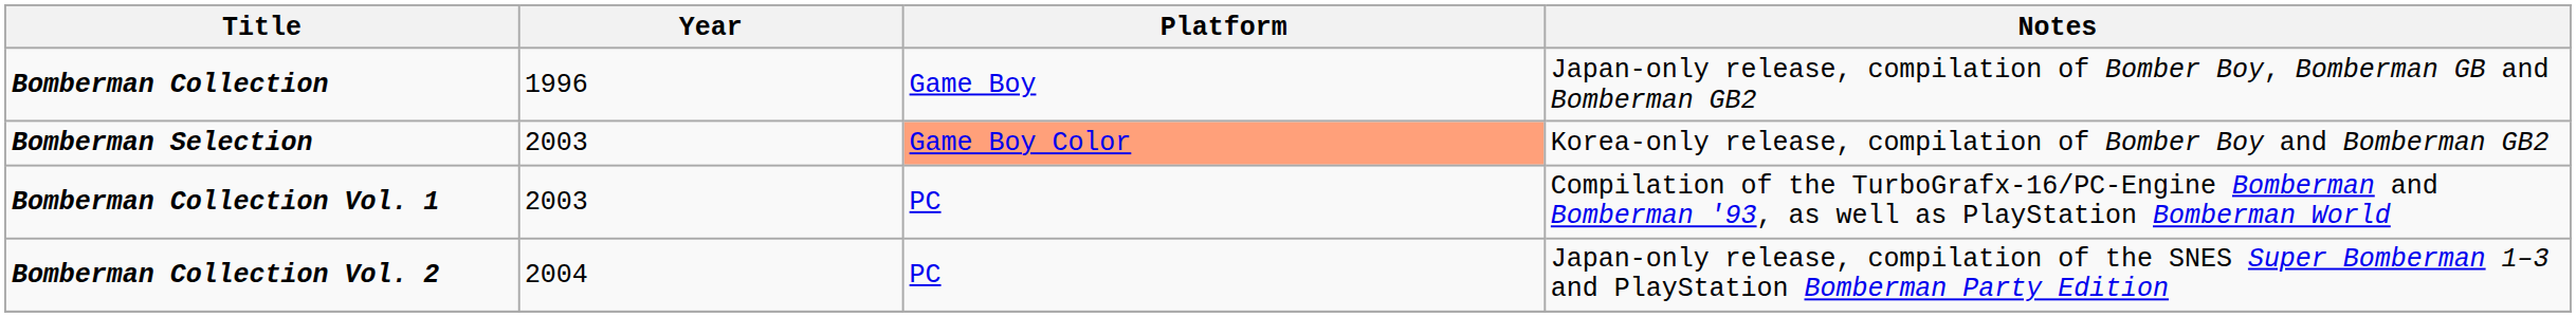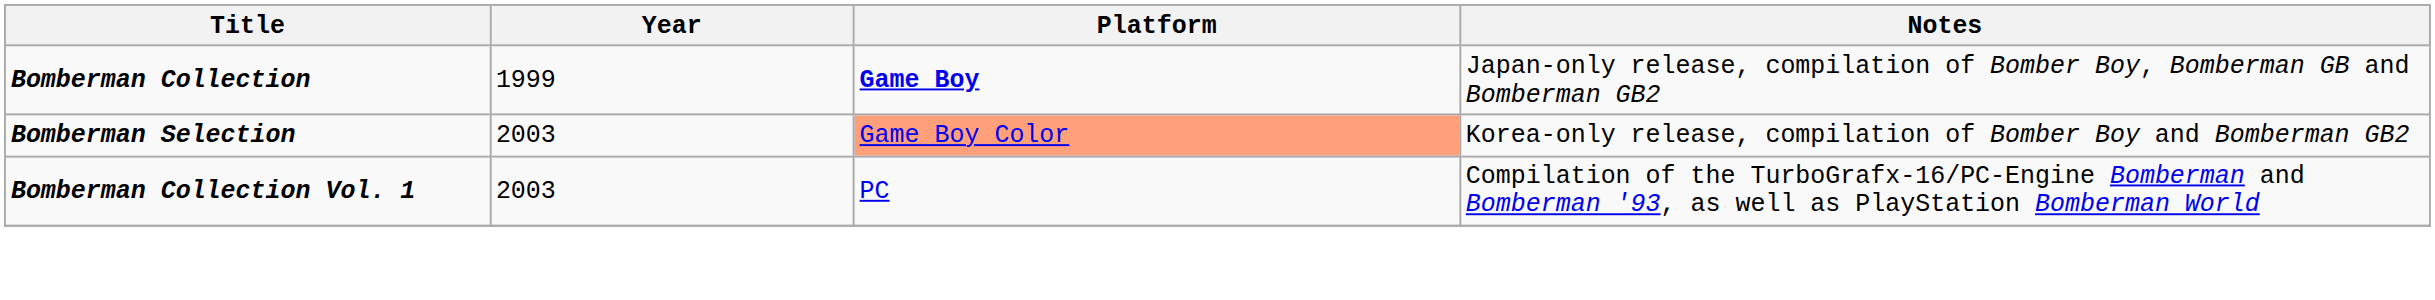Bomberman Collection | Year: 1996 -> 1999
Bomberman Collection | Platform: normal -> bold
- row: Bomberman Collection Vol. 2 | 2004 | PC | Japan-only release, compilation of the SNES Super Bomberman 1–3 and PlayStation Bomberman Party Edition
